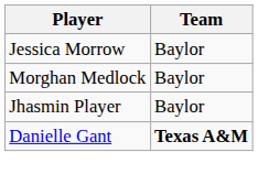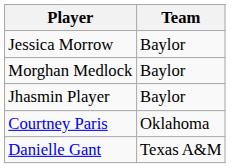+ row: Courtney Paris | Oklahoma
Danielle Gant | Team: bold -> normal
